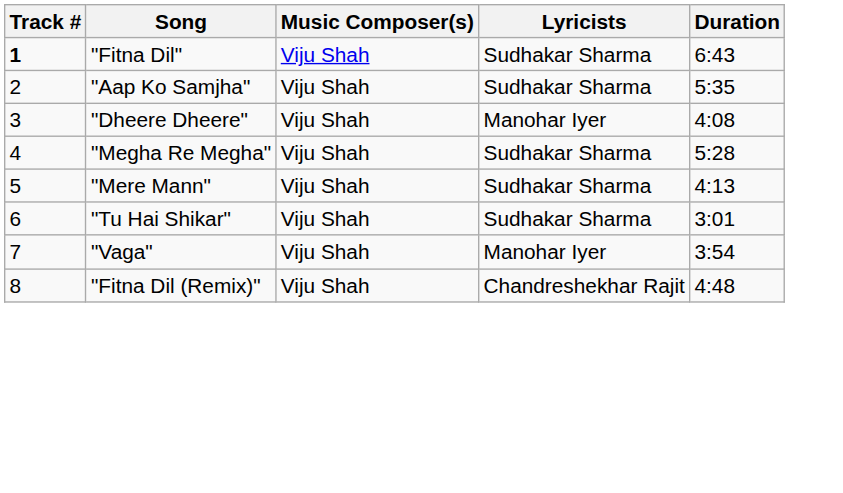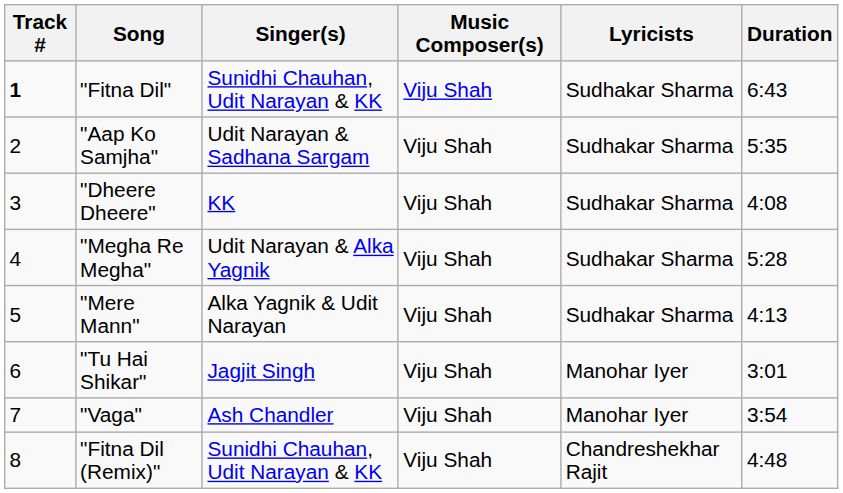+ column: Singer(s) | Sunidhi Chauhan, Udit Narayan & KK | Udit Narayan & Sadhana Sargam | KK | Udit Narayan & Alka Yagnik | Alka Yagnik & Udit Narayan | Jagjit Singh | Ash Chandler | Sunidhi Chauhan, Udit Narayan & KK
"Dheere Dheere" | Lyricists: Manohar Iyer -> Sudhakar Sharma
"Tu Hai Shikar" | Lyricists: Sudhakar Sharma -> Manohar Iyer
